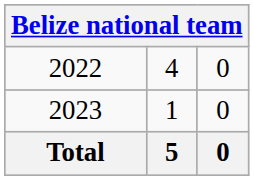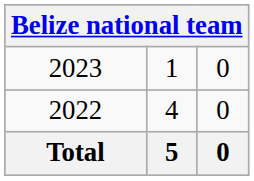rows swapped: 2022 <-> 2023
